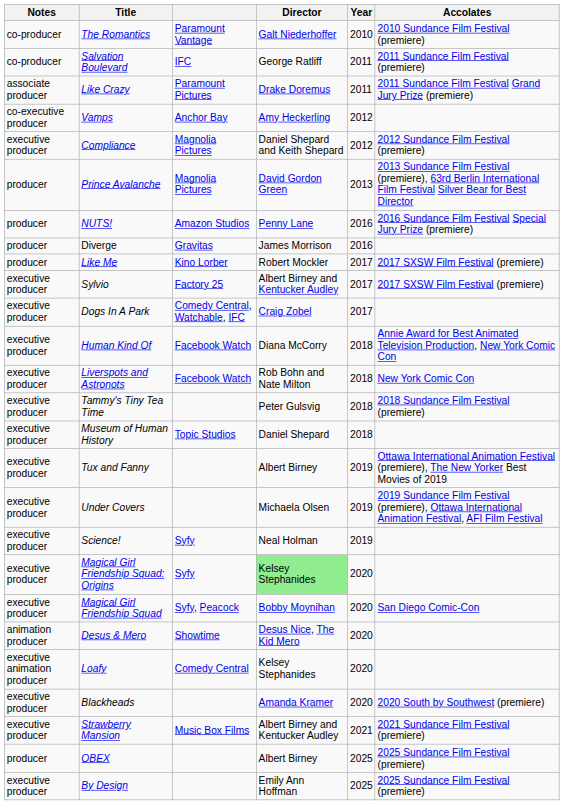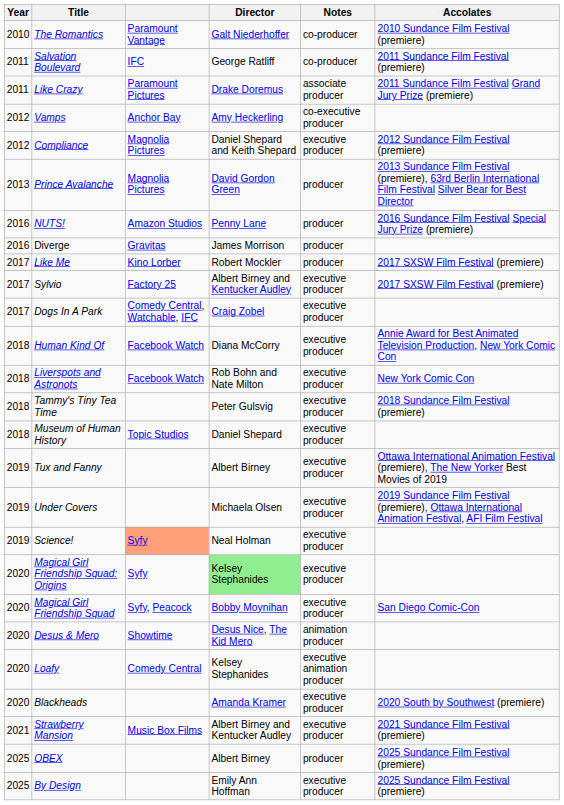columns swapped: Year <-> Notes
Science! | column 3: no background -> lightsalmon background
